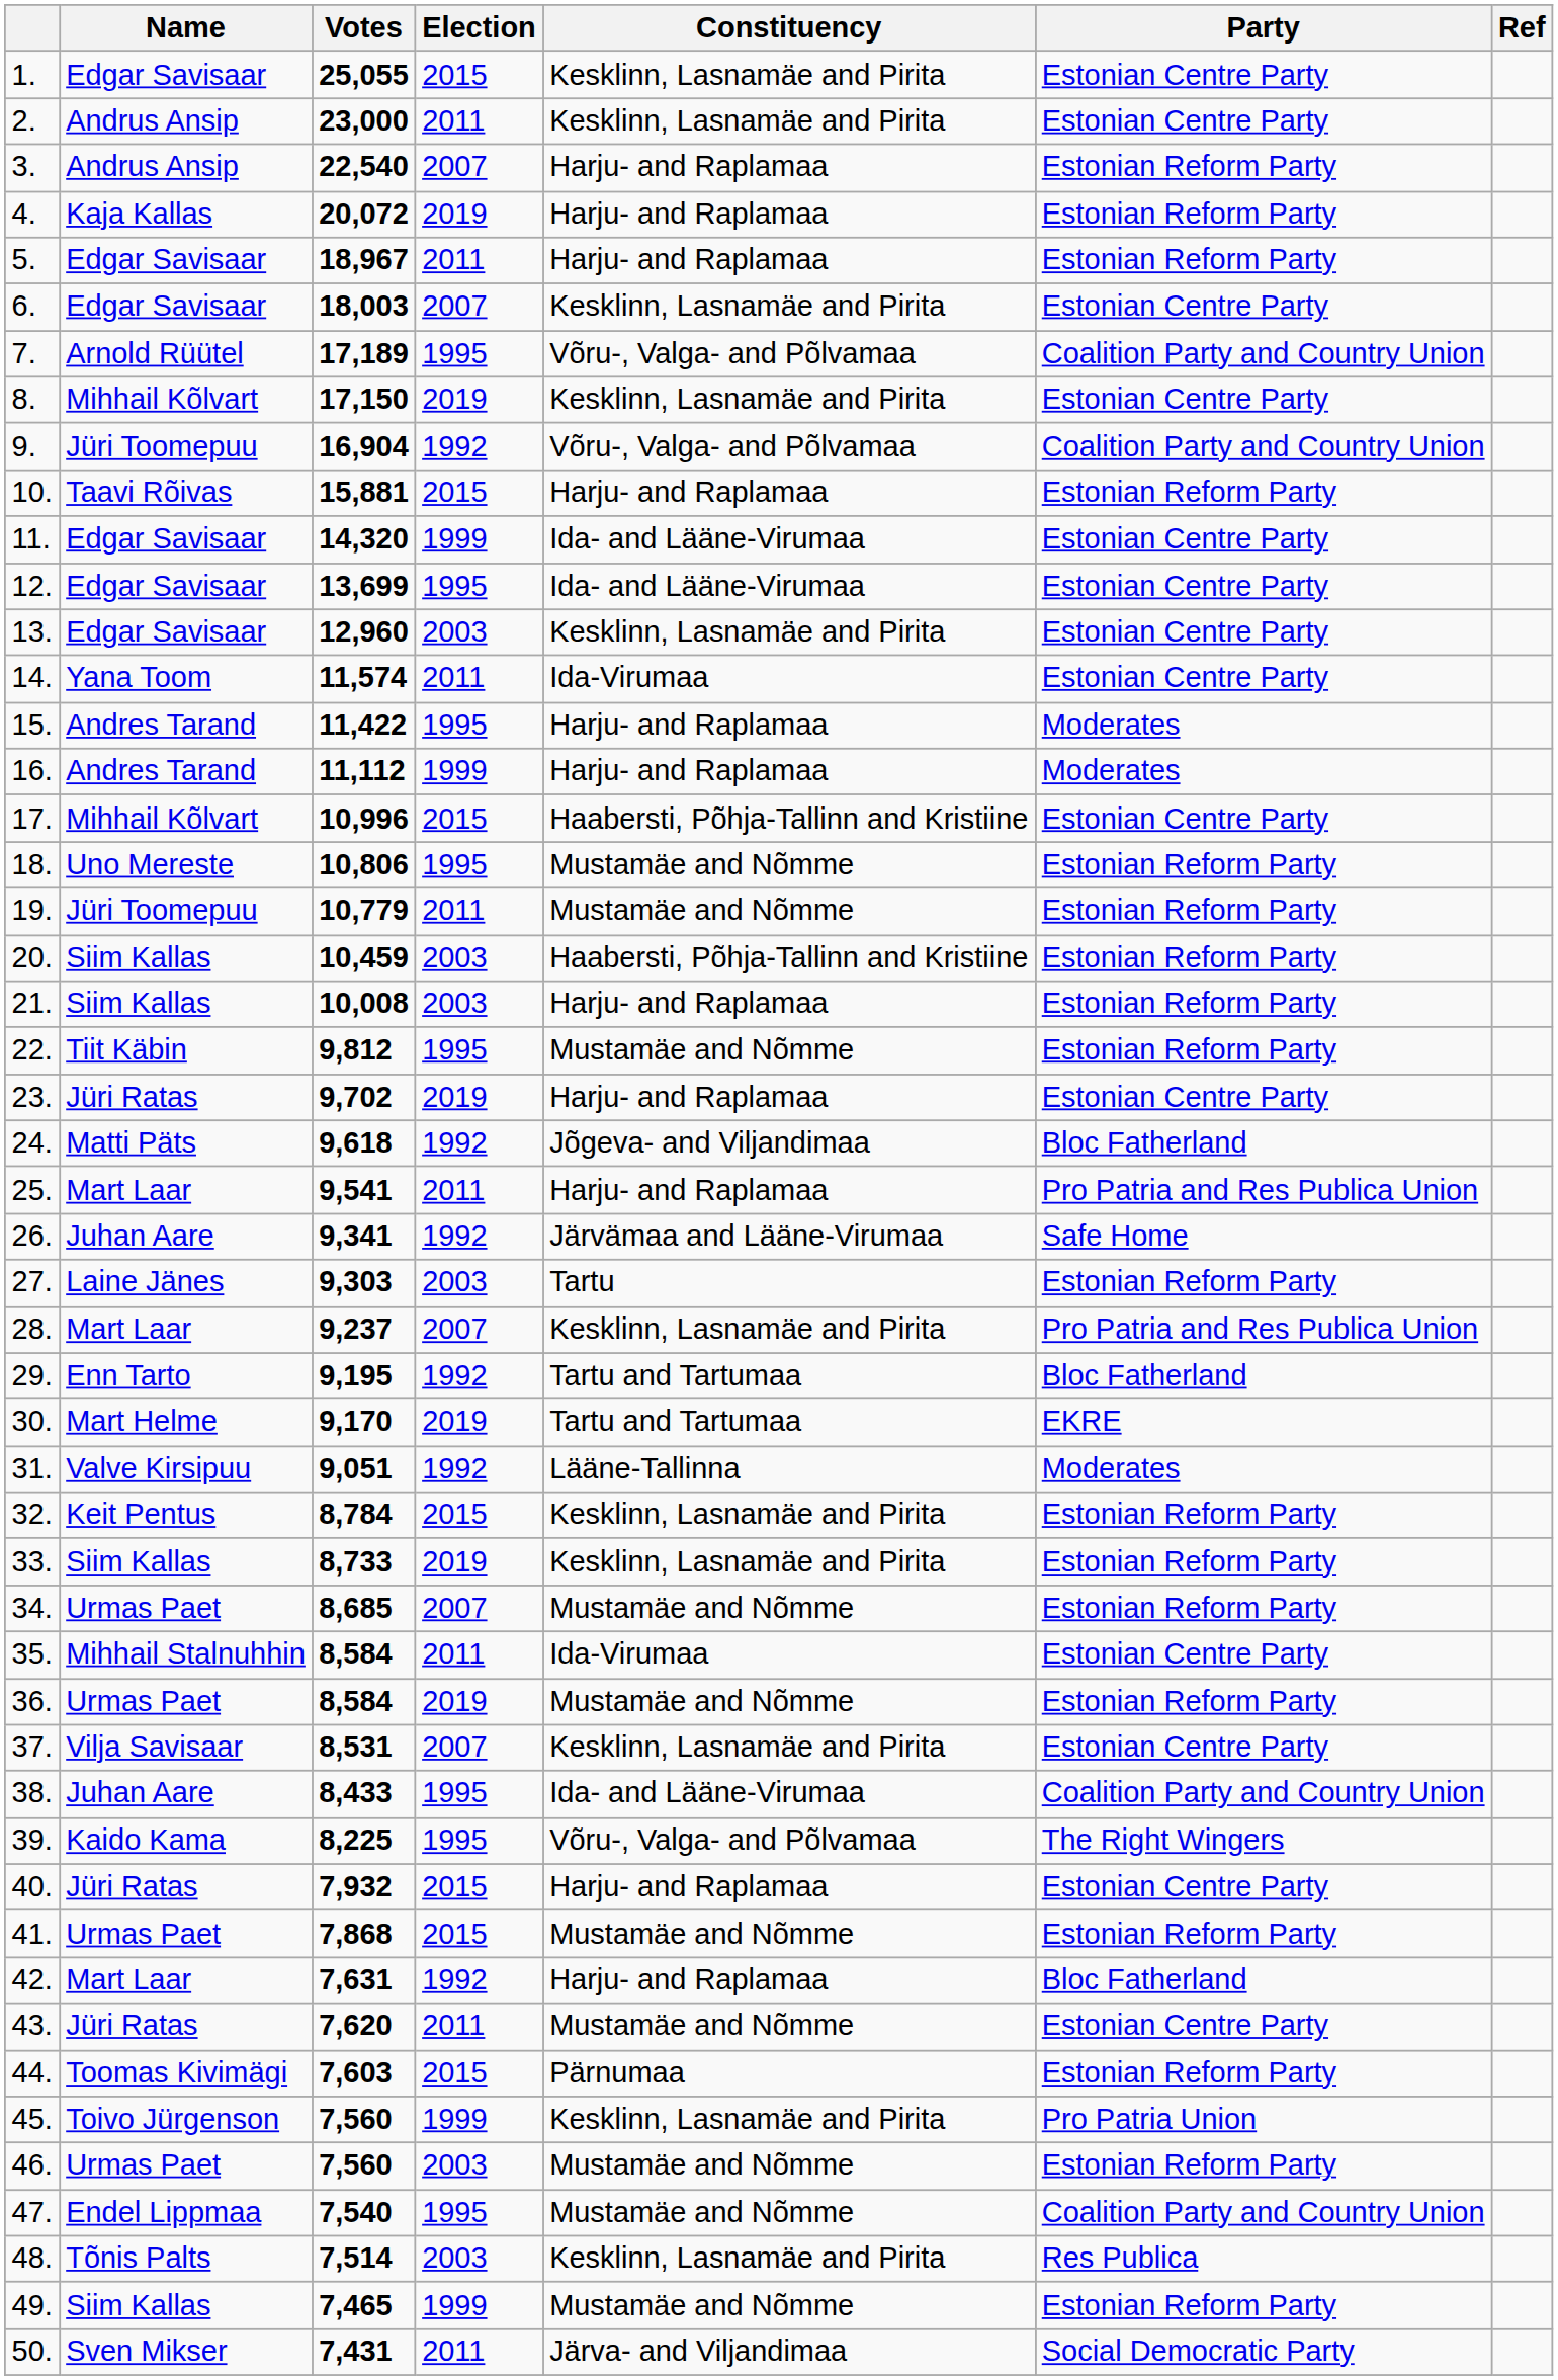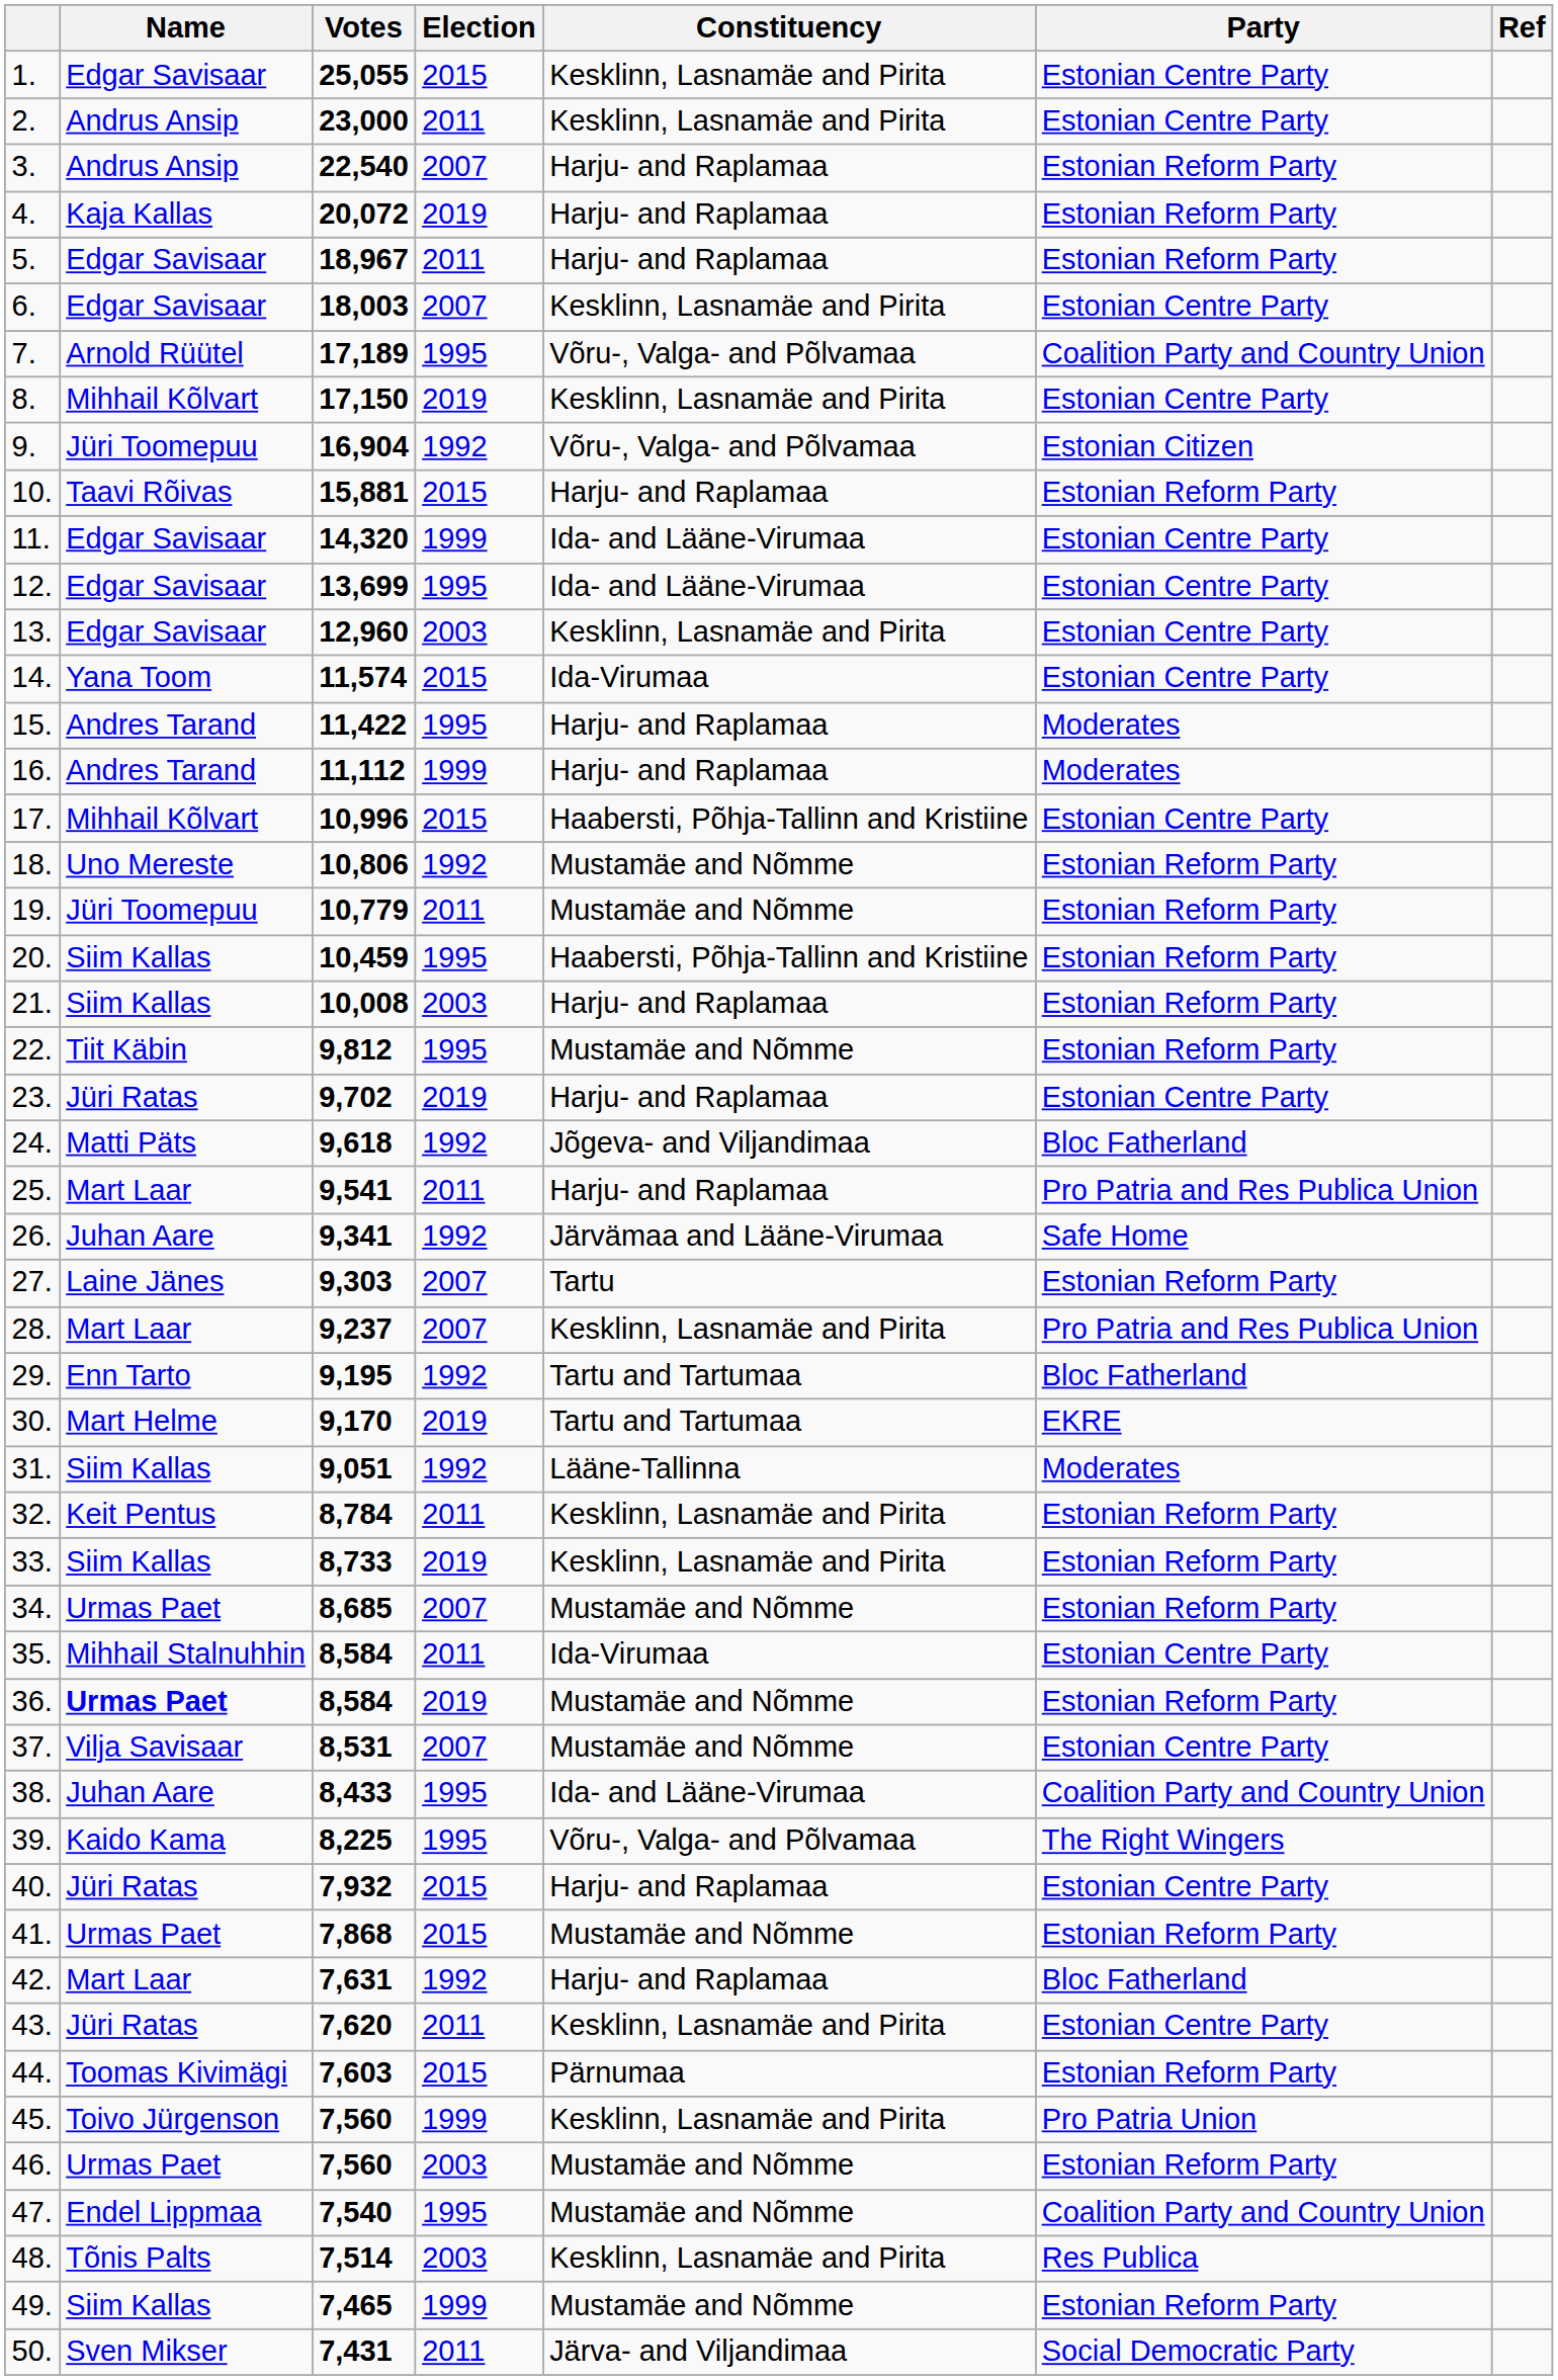9. | Party: Coalition Party and Country Union -> Estonian Citizen
14. | Election: 2011 -> 2015
18. | Election: 1995 -> 1992
20. | Election: 2003 -> 1995
27. | Election: 2003 -> 2007
31. | Name: Valve Kirsipuu -> Siim Kallas
32. | Election: 2015 -> 2011
36. | Name: normal -> bold
37. | Constituency: Kesklinn, Lasnamäe and Pirita -> Mustamäe and Nõmme
43. | Constituency: Mustamäe and Nõmme -> Kesklinn, Lasnamäe and Pirita
